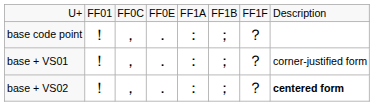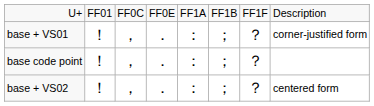rows swapped: base code point <-> base + VS01
base + VS02 | column 8: bold -> normal
